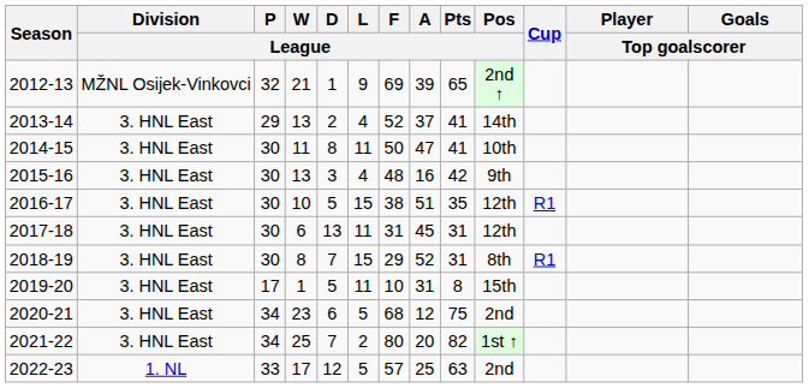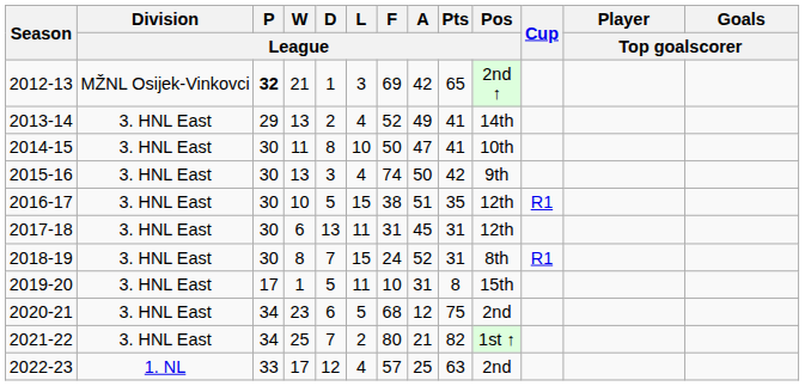2012-13 | P / League: normal -> bold
2012-13 | L / League: 9 -> 3
2012-13 | A / League: 39 -> 42
2013-14 | A / League: 37 -> 49
2014-15 | L / League: 11 -> 10
2015-16 | F / League: 48 -> 74
2015-16 | A / League: 16 -> 50
2018-19 | F / League: 29 -> 24
2021-22 | A / League: 20 -> 21
2022-23 | L / League: 5 -> 4
